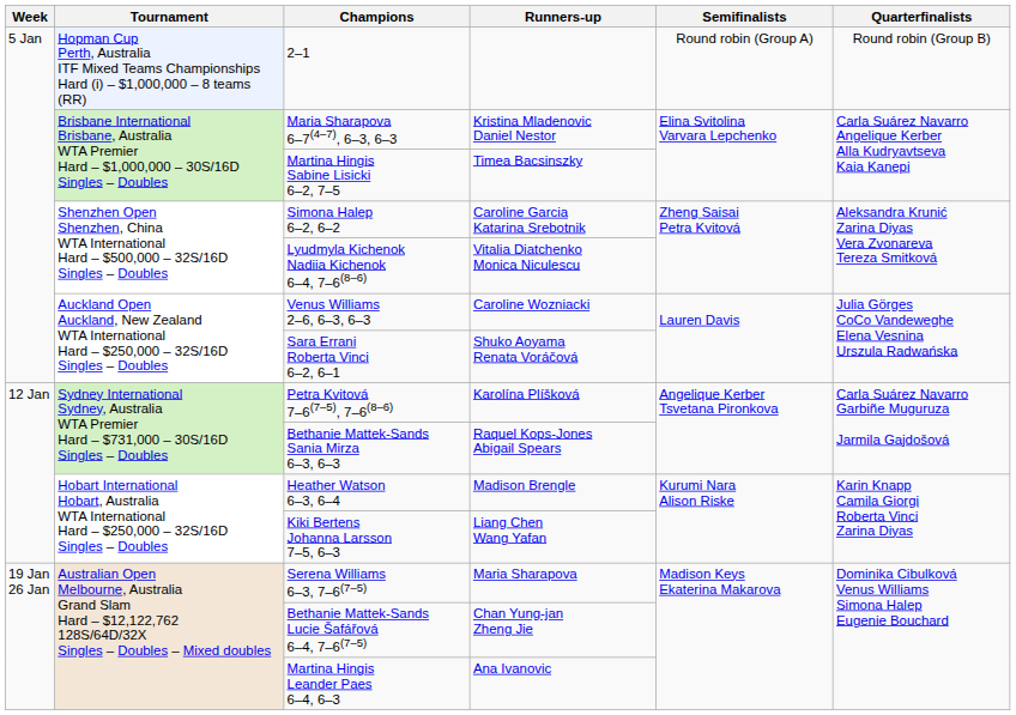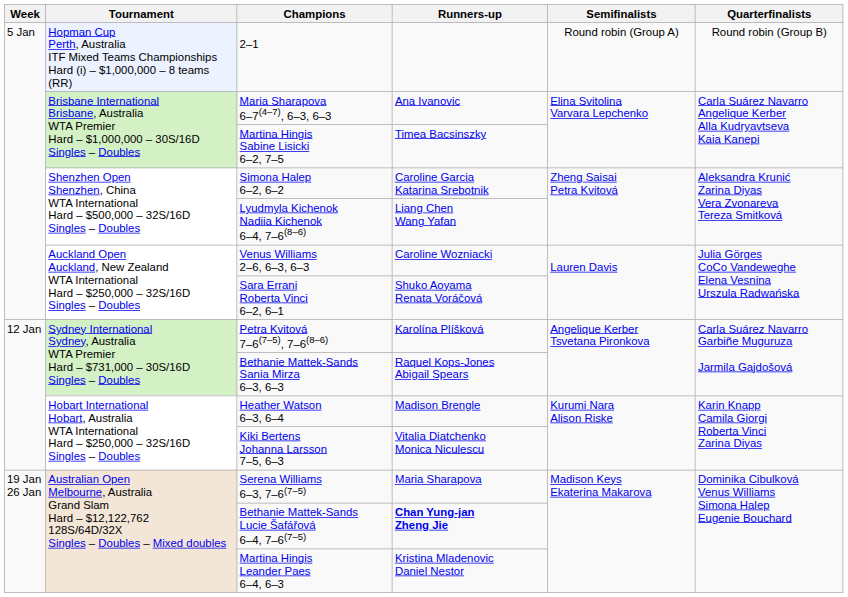Maria Sharapova 6–7(4–7), 6–3, 6–3 | Runners-up: Kristina Mladenovic Daniel Nestor -> Ana Ivanovic
Lyudmyla Kichenok Nadiia Kichenok 6–4, 7–6(8–6) | Runners-up: Vitalia Diatchenko Monica Niculescu -> Liang Chen Wang Yafan
Kiki Bertens Johanna Larsson 7–5, 6–3 | Runners-up: Liang Chen Wang Yafan -> Vitalia Diatchenko Monica Niculescu
Bethanie Mattek-Sands Lucie Šafářová 6–4, 7–6(7–5) | Runners-up: normal -> bold
Martina Hingis Leander Paes 6–4, 6–3 | Runners-up: Ana Ivanovic -> Kristina Mladenovic Daniel Nestor
